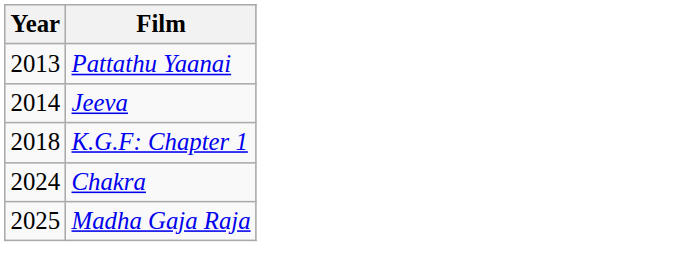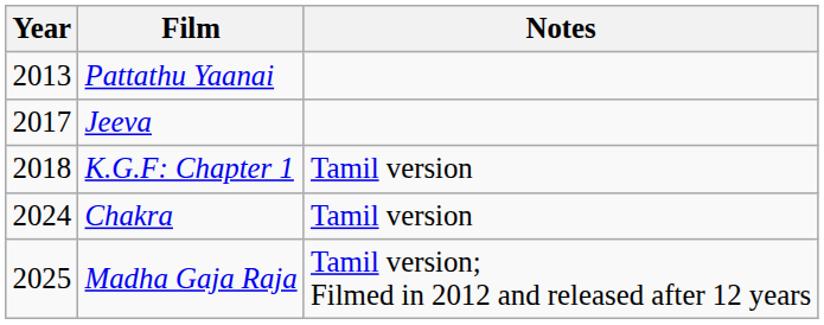+ column: Notes | Tamil version | Tamil version | Tamil version; Filmed in 2012 and released after 12 years
Jeeva | Year: 2014 -> 2017
